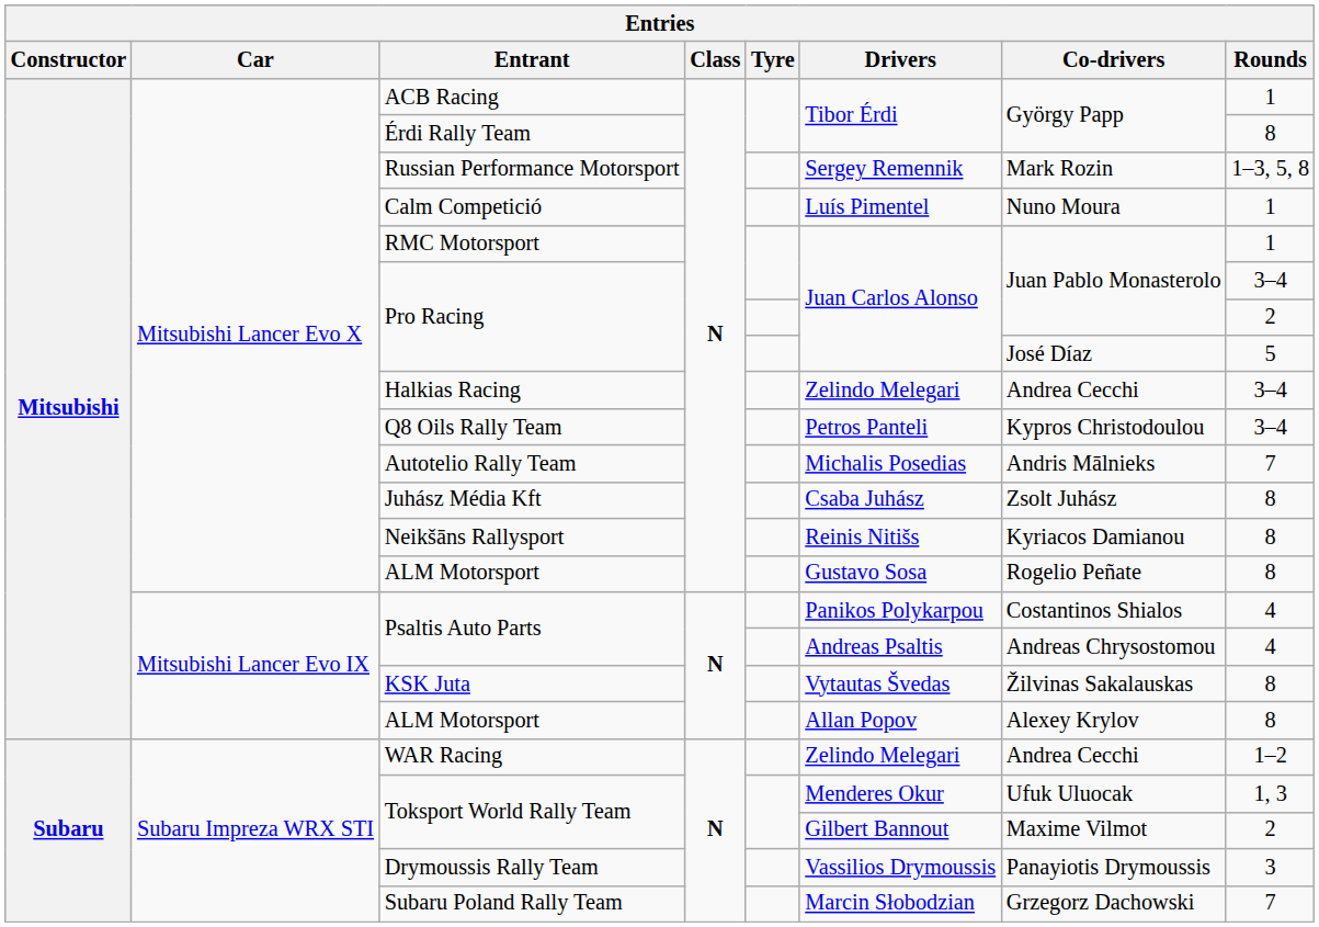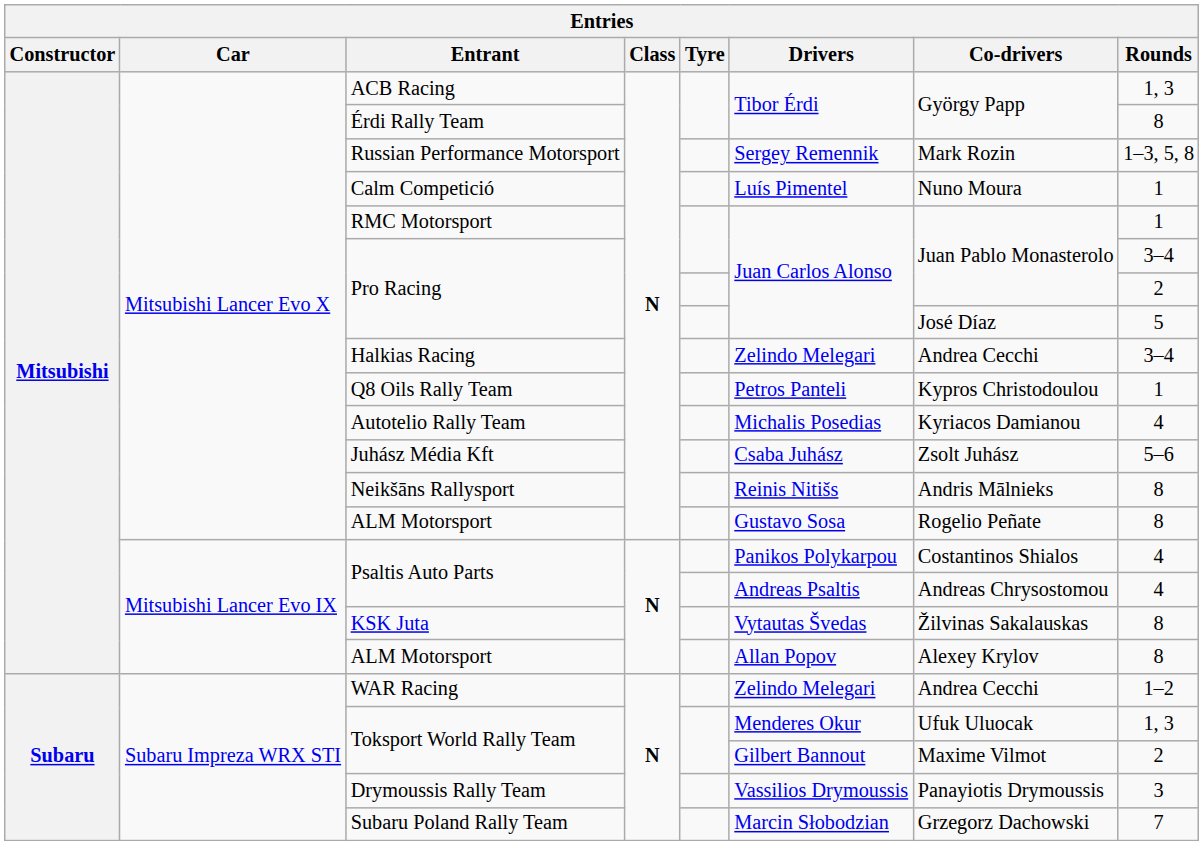ACB Racing | Rounds: 1 -> 1, 3
Q8 Oils Rally Team | Rounds: 3–4 -> 1
Autotelio Rally Team | Co-drivers: Andris Mālnieks -> Kyriacos Damianou
Autotelio Rally Team | Rounds: 7 -> 4
Juhász Média Kft | Rounds: 8 -> 5–6
Neikšāns Rallysport | Co-drivers: Kyriacos Damianou -> Andris Mālnieks
